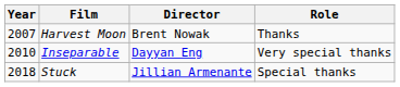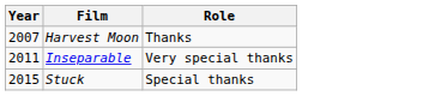- column: Director | Brent Nowak | Dayyan Eng | Jillian Armenante
Inseparable | Year: 2010 -> 2011
Stuck | Year: 2018 -> 2015
